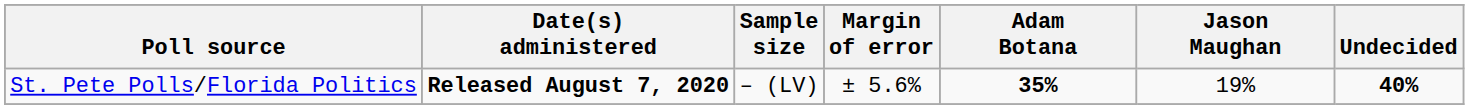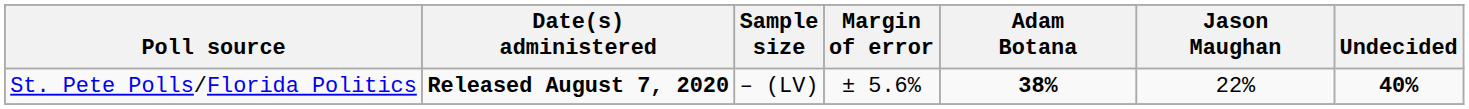St. Pete Polls/Florida Politics | Adam Botana: 35% -> 38%
St. Pete Polls/Florida Politics | Jason Maughan: 19% -> 22%
